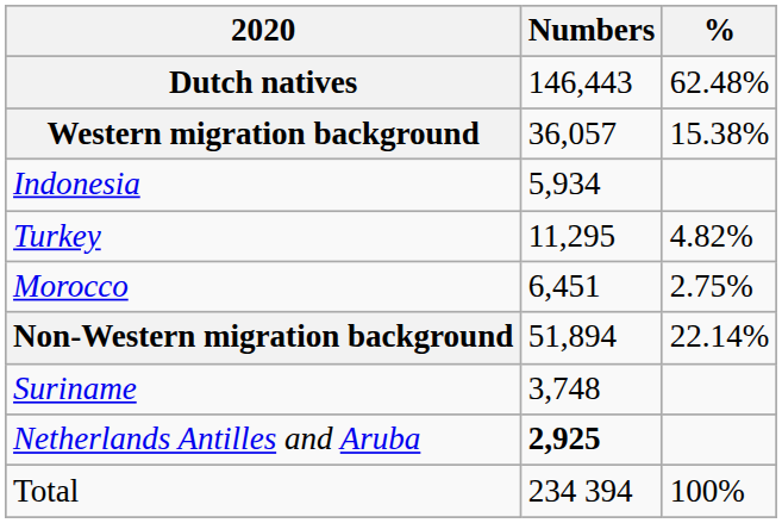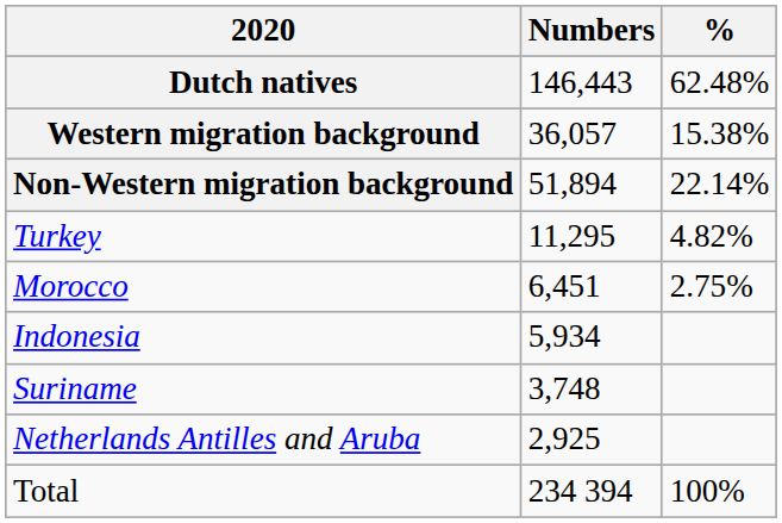rows swapped: Non-Western migration background <-> Indonesia
Netherlands Antilles and Aruba | Numbers: bold -> normal
